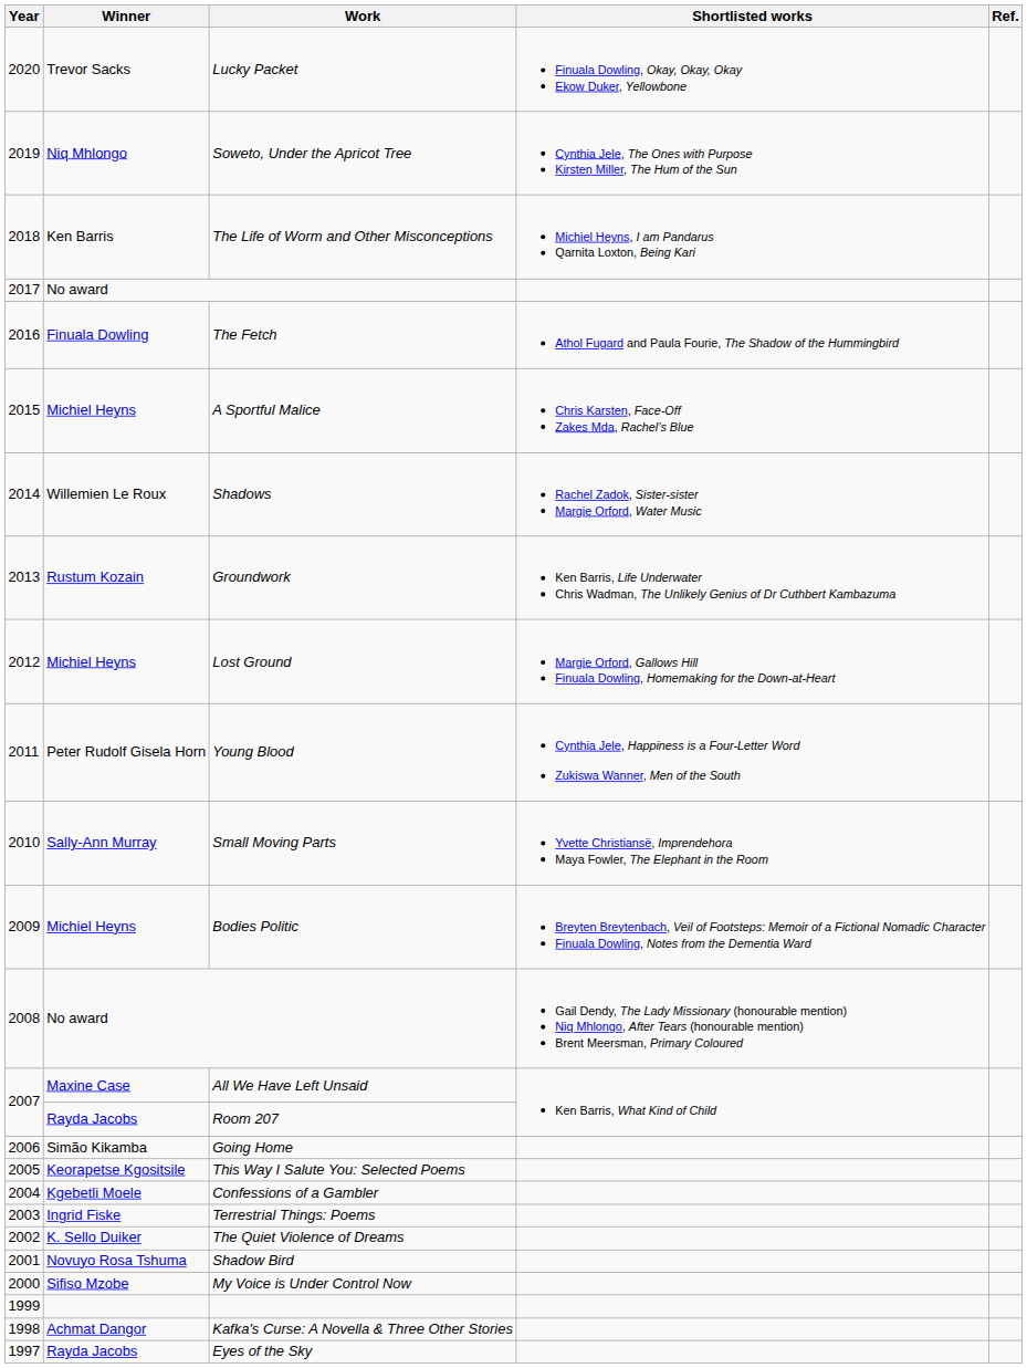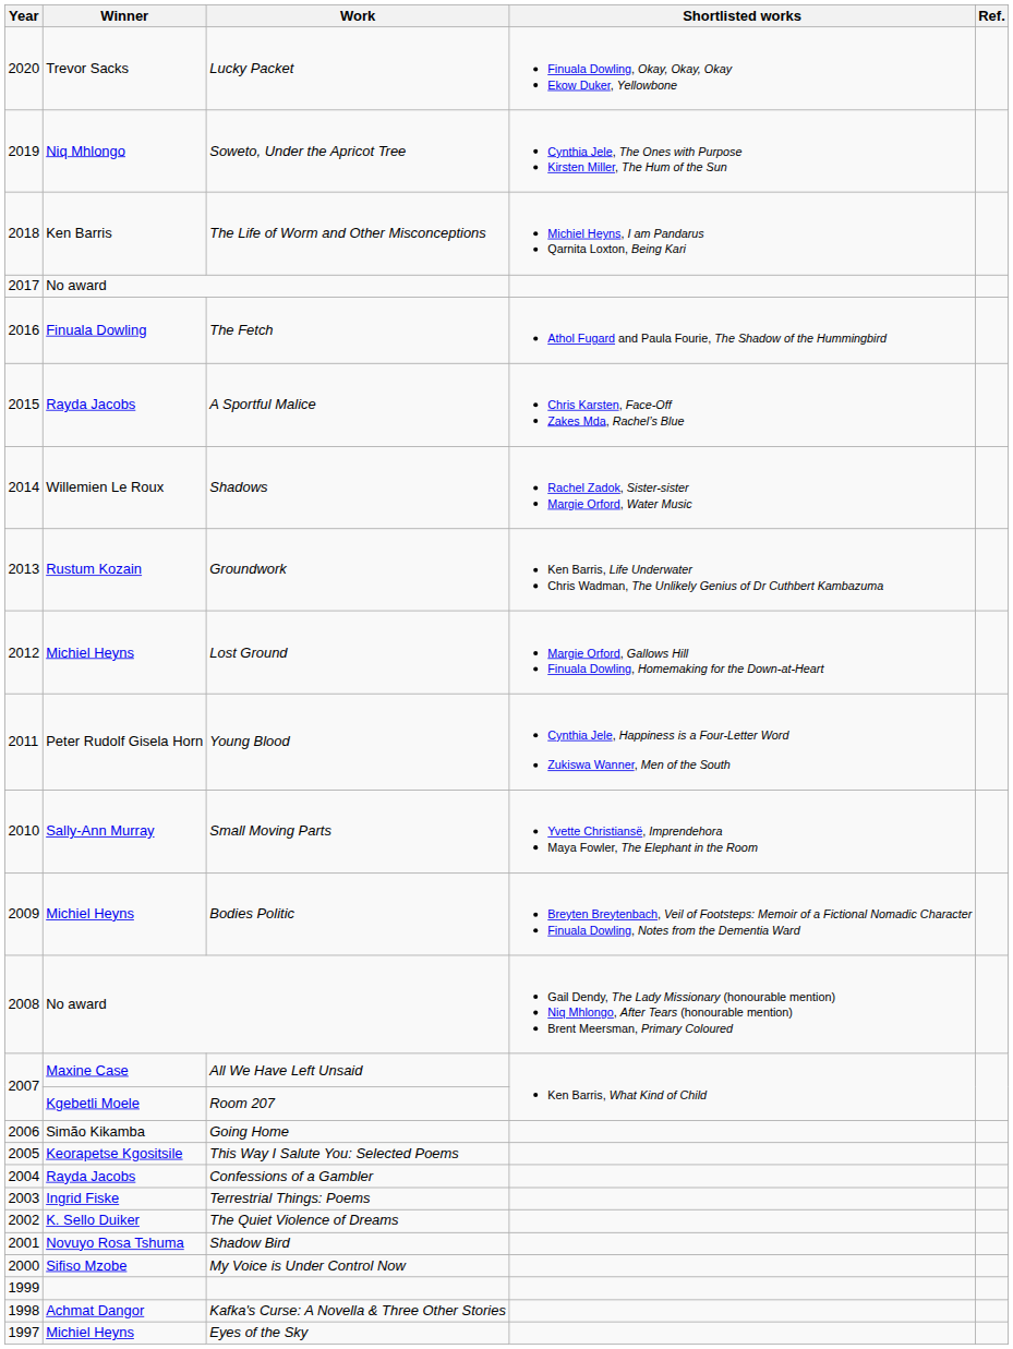A Sportful Malice | Winner: Michiel Heyns -> Rayda Jacobs
Room 207 | Winner: Rayda Jacobs -> Kgebetli Moele
Confessions of a Gambler | Winner: Kgebetli Moele -> Rayda Jacobs
Eyes of the Sky | Winner: Rayda Jacobs -> Michiel Heyns
